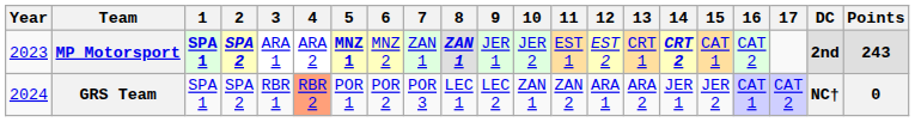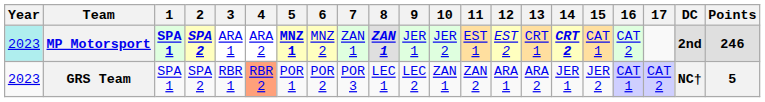MP Motorsport | Year: no background -> paleturquoise background
MP Motorsport | Points: 243 -> 246
GRS Team | Year: 2024 -> 2023
GRS Team | Points: 0 -> 5
